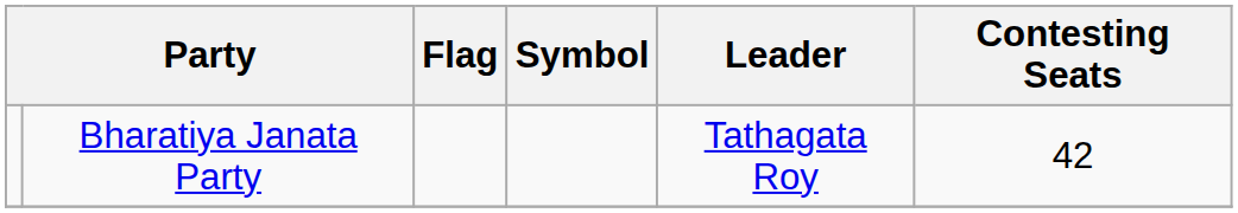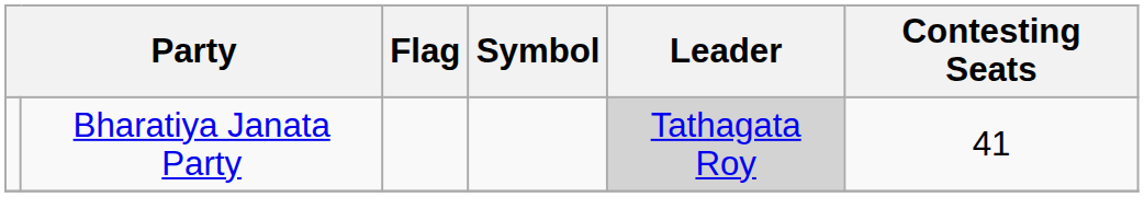Bharatiya Janata Party | Leader: no background -> lightgrey background
Bharatiya Janata Party | Contesting Seats: 42 -> 41
